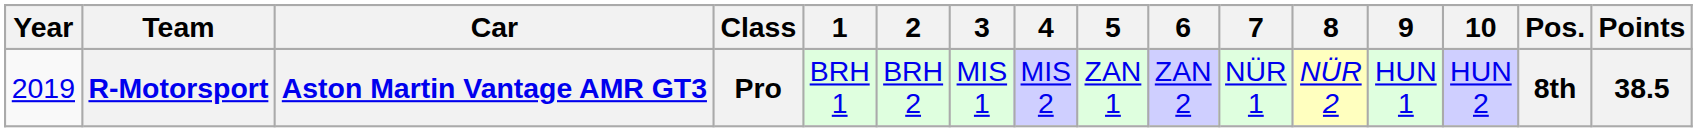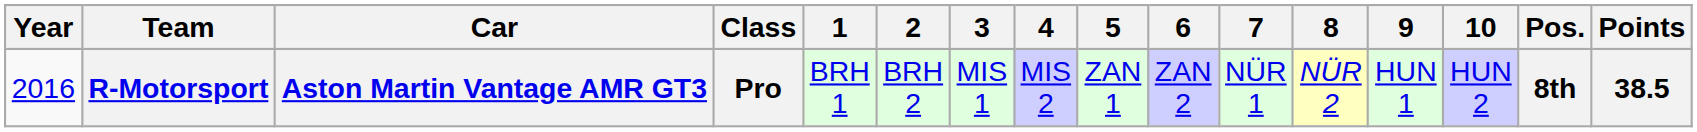R-Motorsport | Year: 2019 -> 2016
